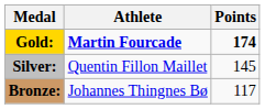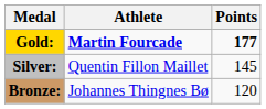Gold: | Points: 174 -> 177
Bronze: | Points: 117 -> 120
